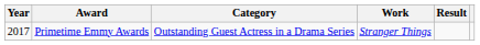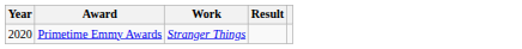- column: Category | Outstanding Guest Actress in a Drama Series
Primetime Emmy Awards | Year: 2017 -> 2020
